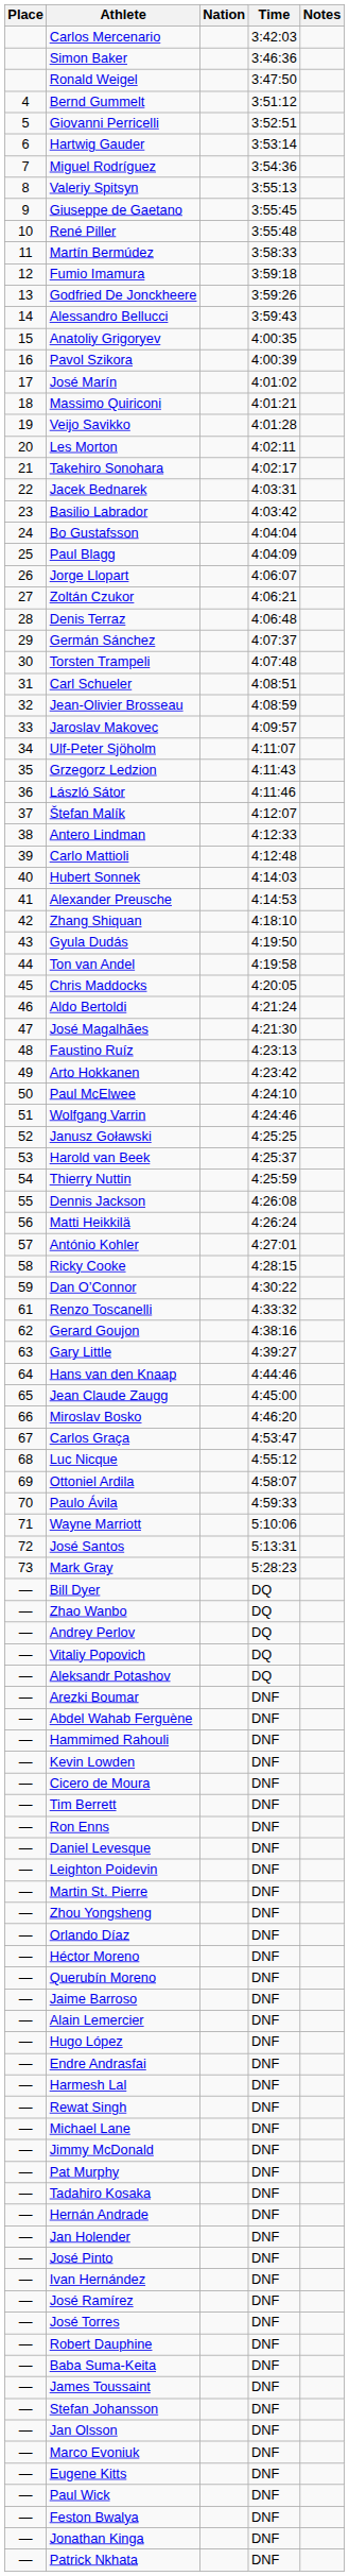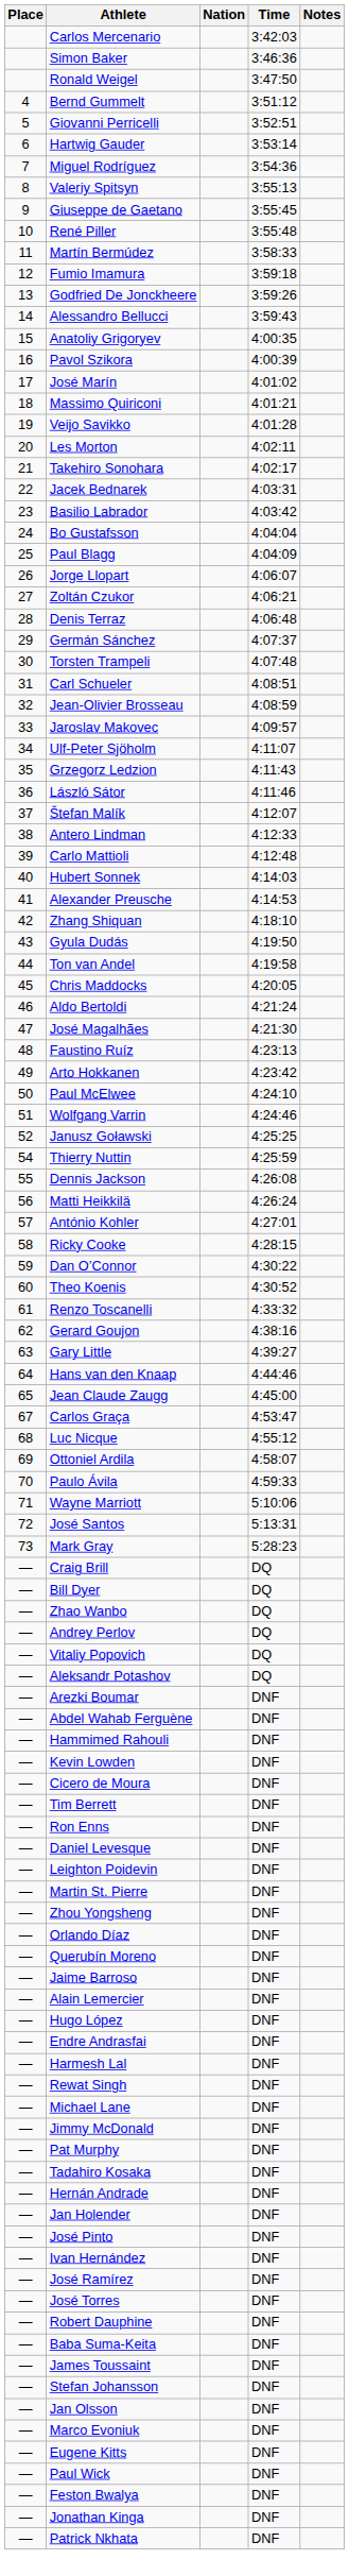- row: 53 | Harold van Beek | 4:25:37
+ row: 60 | Theo Koenis | 4:30:52
- row: 66 | Miroslav Bosko | 4:46:20
+ row: — | Craig Brill | DQ
- row: — | Héctor Moreno | DNF
